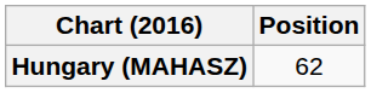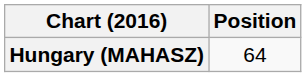Hungary (MAHASZ) | Position: 62 -> 64
